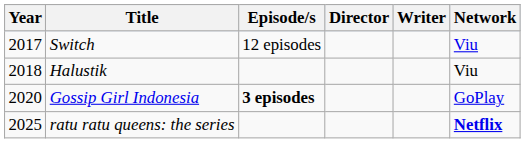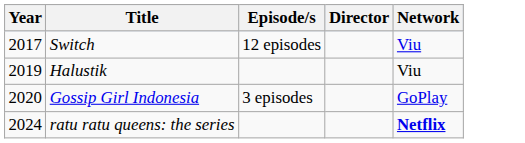- column: Writer
Halustik | Year: 2018 -> 2019
Gossip Girl Indonesia | Episode/s: bold -> normal
ratu ratu queens: the series | Year: 2025 -> 2024
